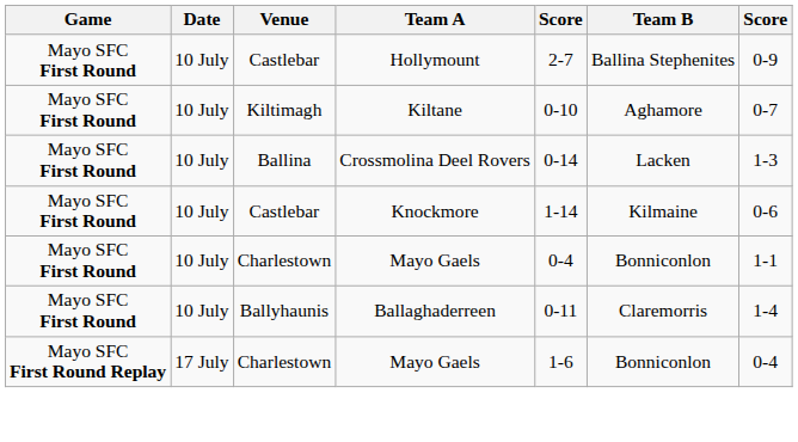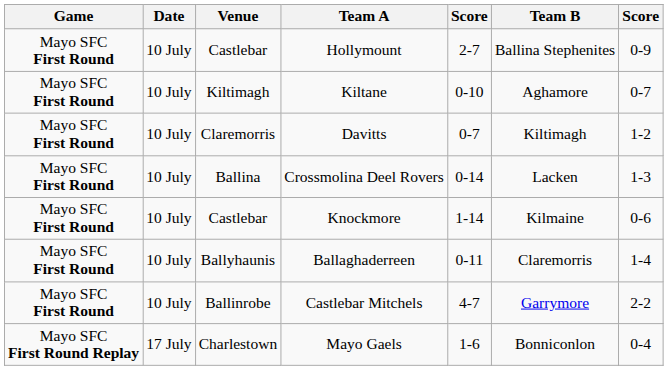+ row: Mayo SFC First Round | 10 July | Claremorris | Davitts | 0-7 | Kiltimagh | 1-2
- row: Mayo SFC First Round | 10 July | Charlestown | Mayo Gaels | 0-4 | Bonniconlon | 1-1
+ row: Mayo SFC First Round | 10 July | Ballinrobe | Castlebar Mitchels | 4-7 | Garrymore | 2-2
